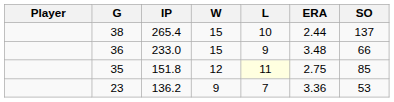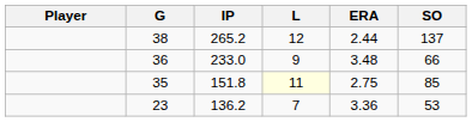- column: W | 15 | 15 | 12 | 9
38 | IP: 265.4 -> 265.2
38 | L: 10 -> 12
